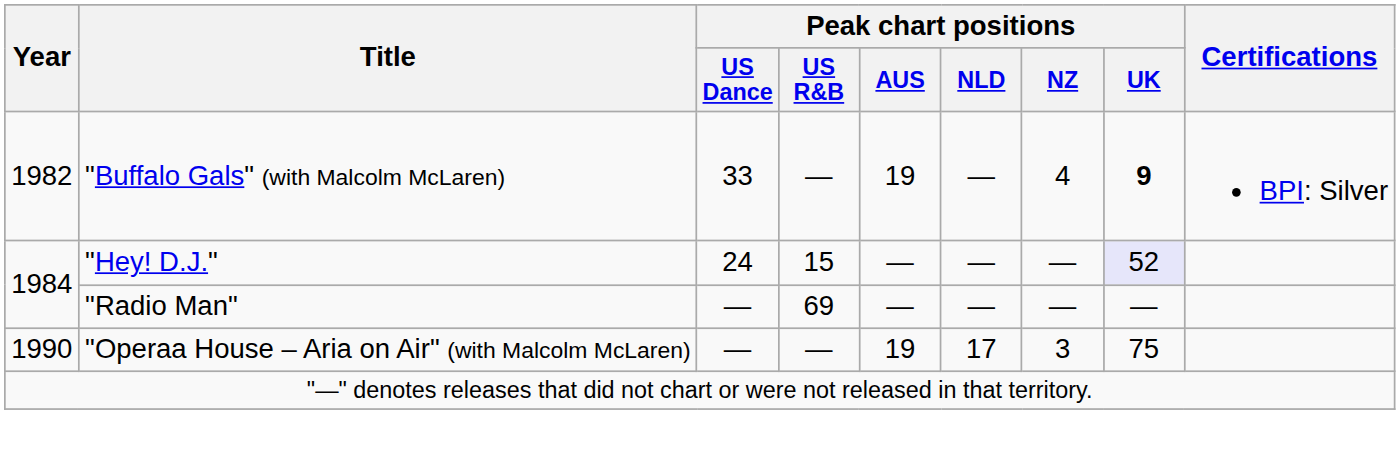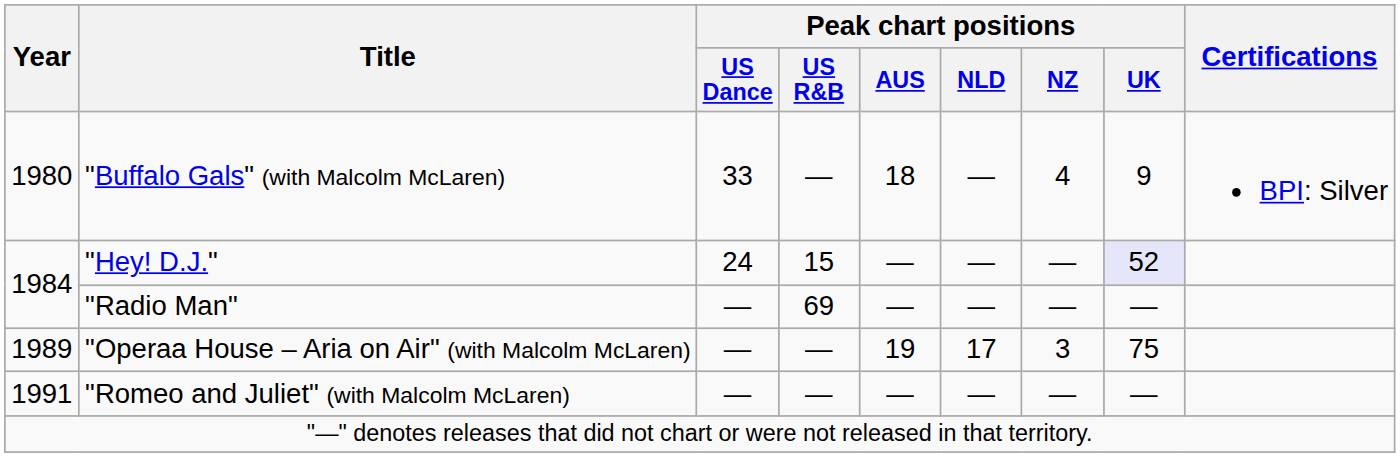"Buffalo Gals" (with Malcolm McLaren) | Year: 1982 -> 1980
"Buffalo Gals" (with Malcolm McLaren) | Peak chart positions / AUS: 19 -> 18
"Buffalo Gals" (with Malcolm McLaren) | Peak chart positions / UK: bold -> normal
"Operaa House – Aria on Air" (with Malcolm McLaren) | Year: 1990 -> 1989
+ row: 1991 | "Romeo and Juliet" (with Malcolm McLaren) | ― | ― | — | — | — | —
